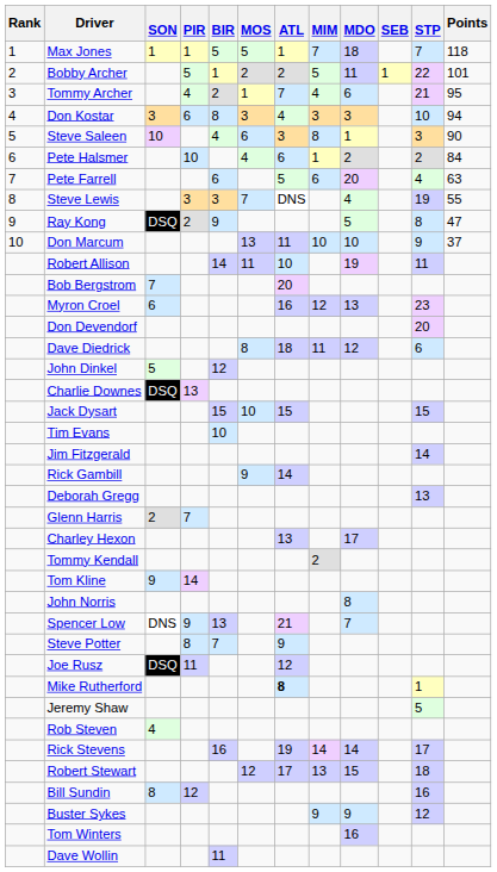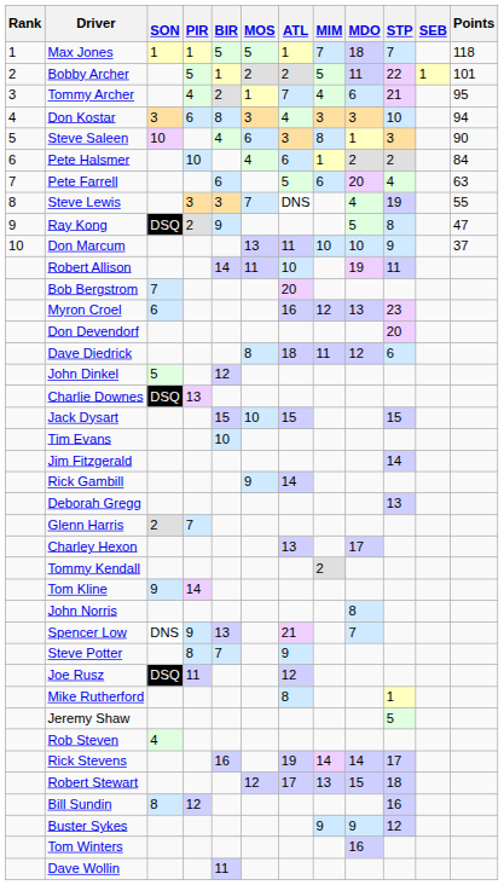columns swapped: SEB <-> STP
Mike Rutherford | ATL: bold -> normal
